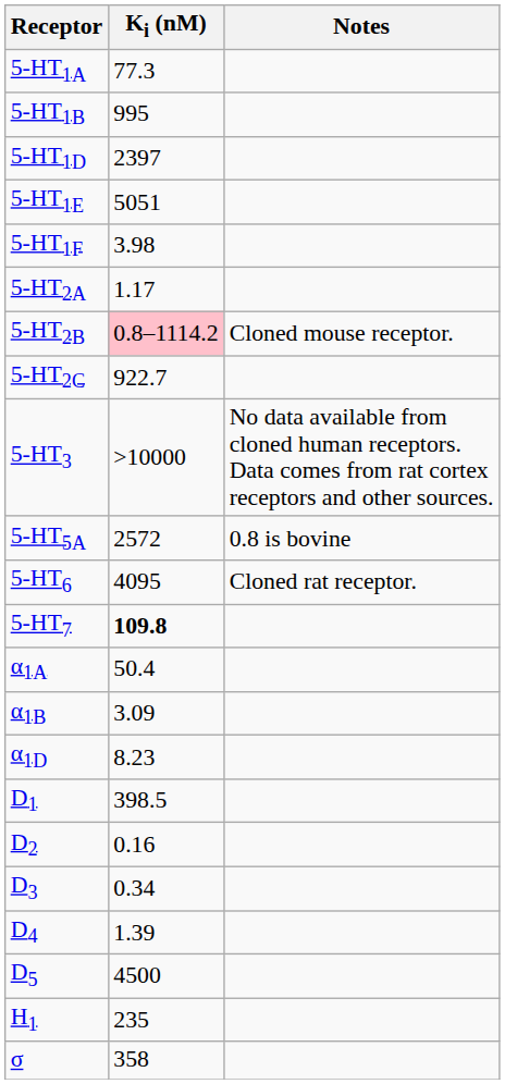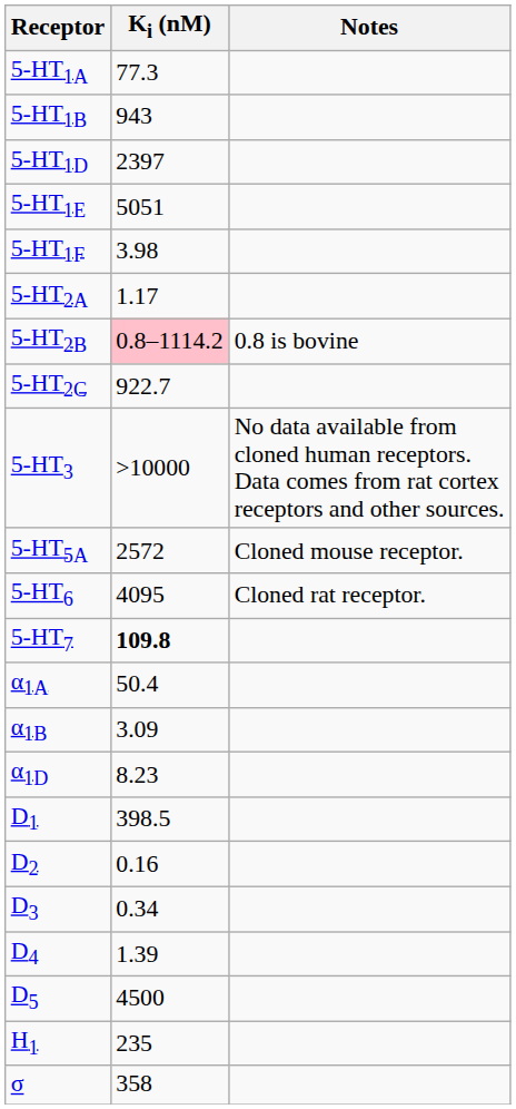5-HT1B | Ki (nM): 995 -> 943
5-HT2B | Notes: Cloned mouse receptor. -> 0.8 is bovine
5-HT5A | Notes: 0.8 is bovine -> Cloned mouse receptor.
